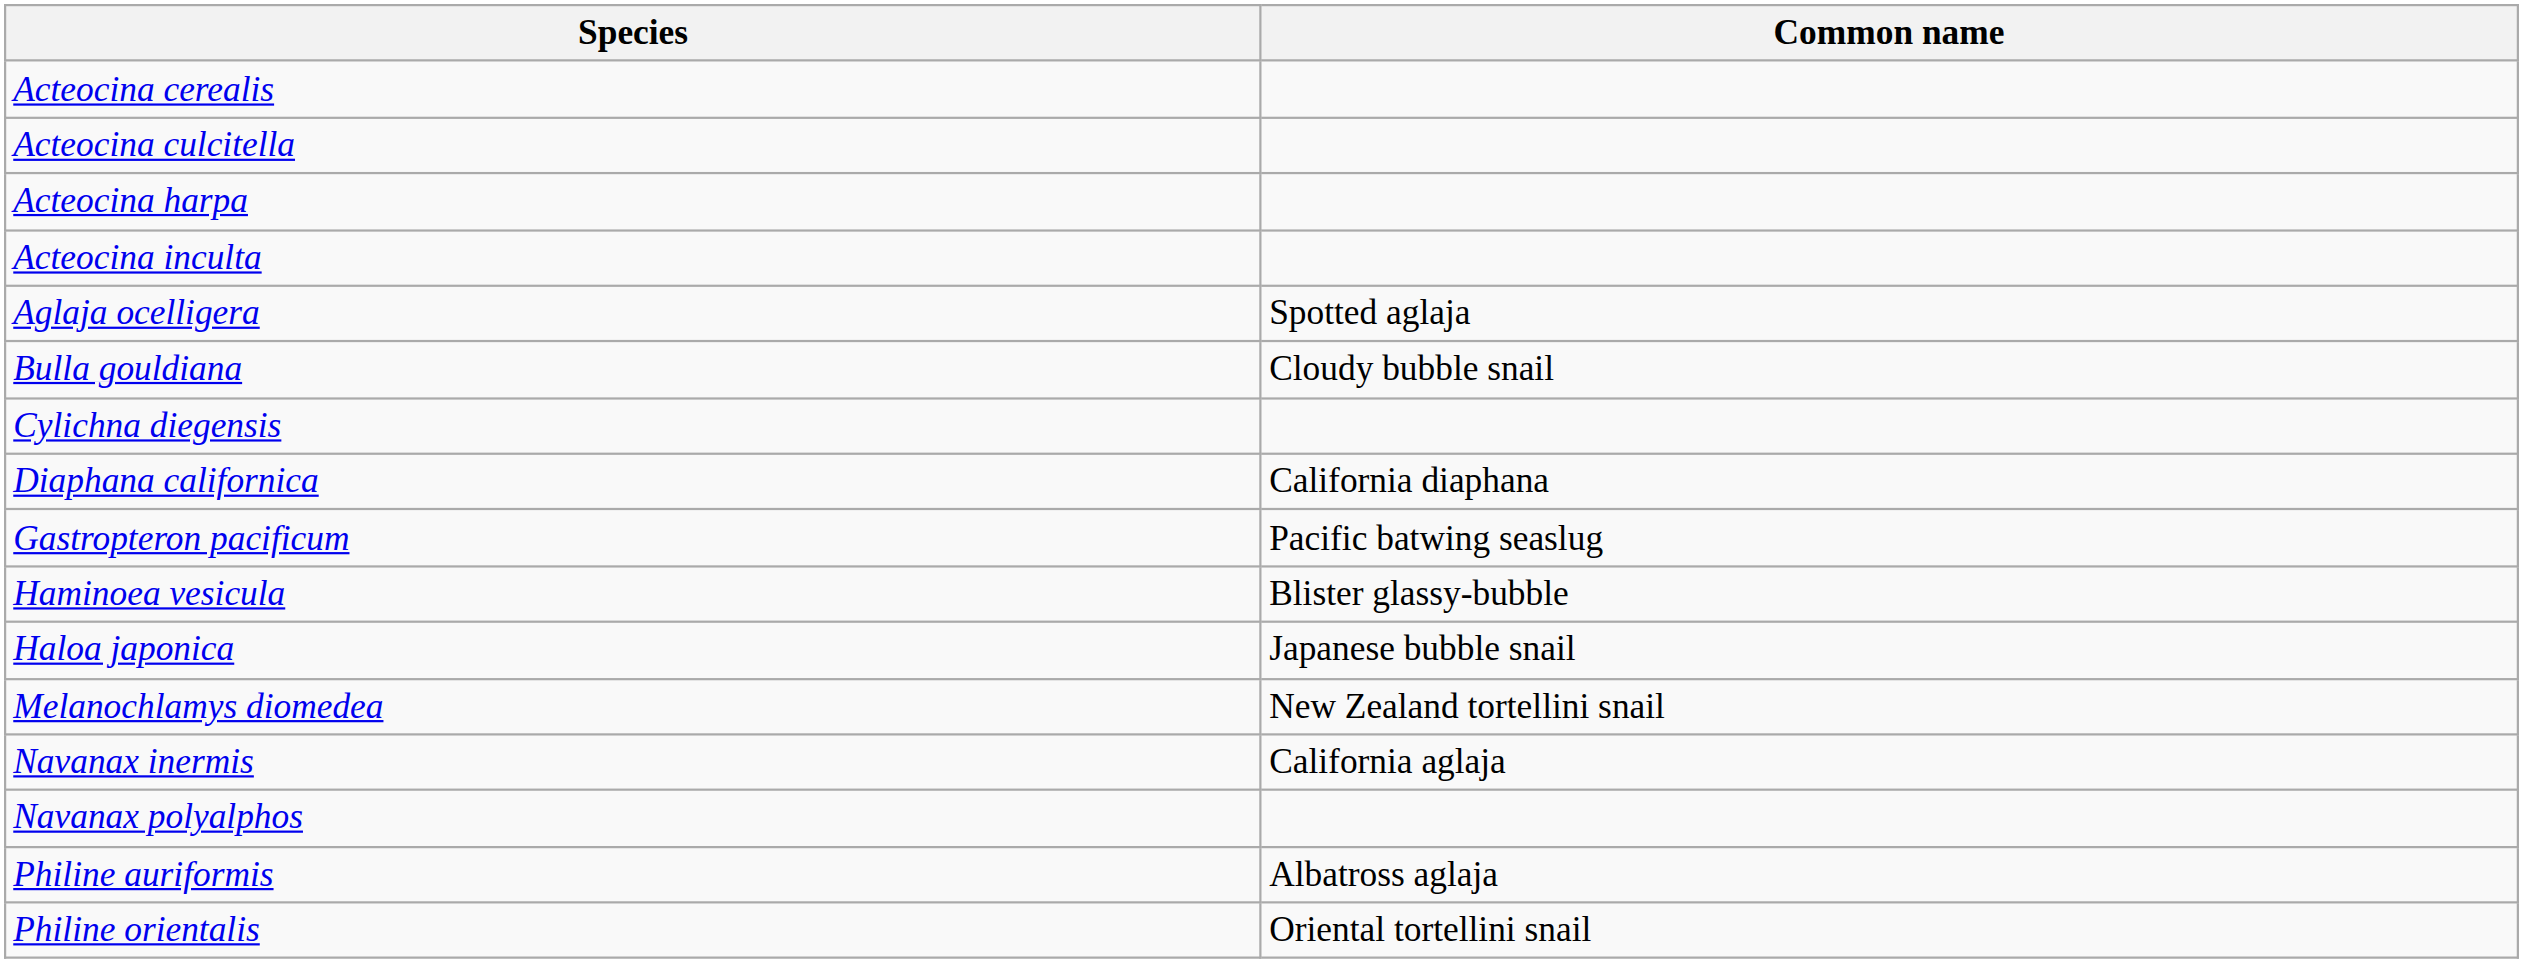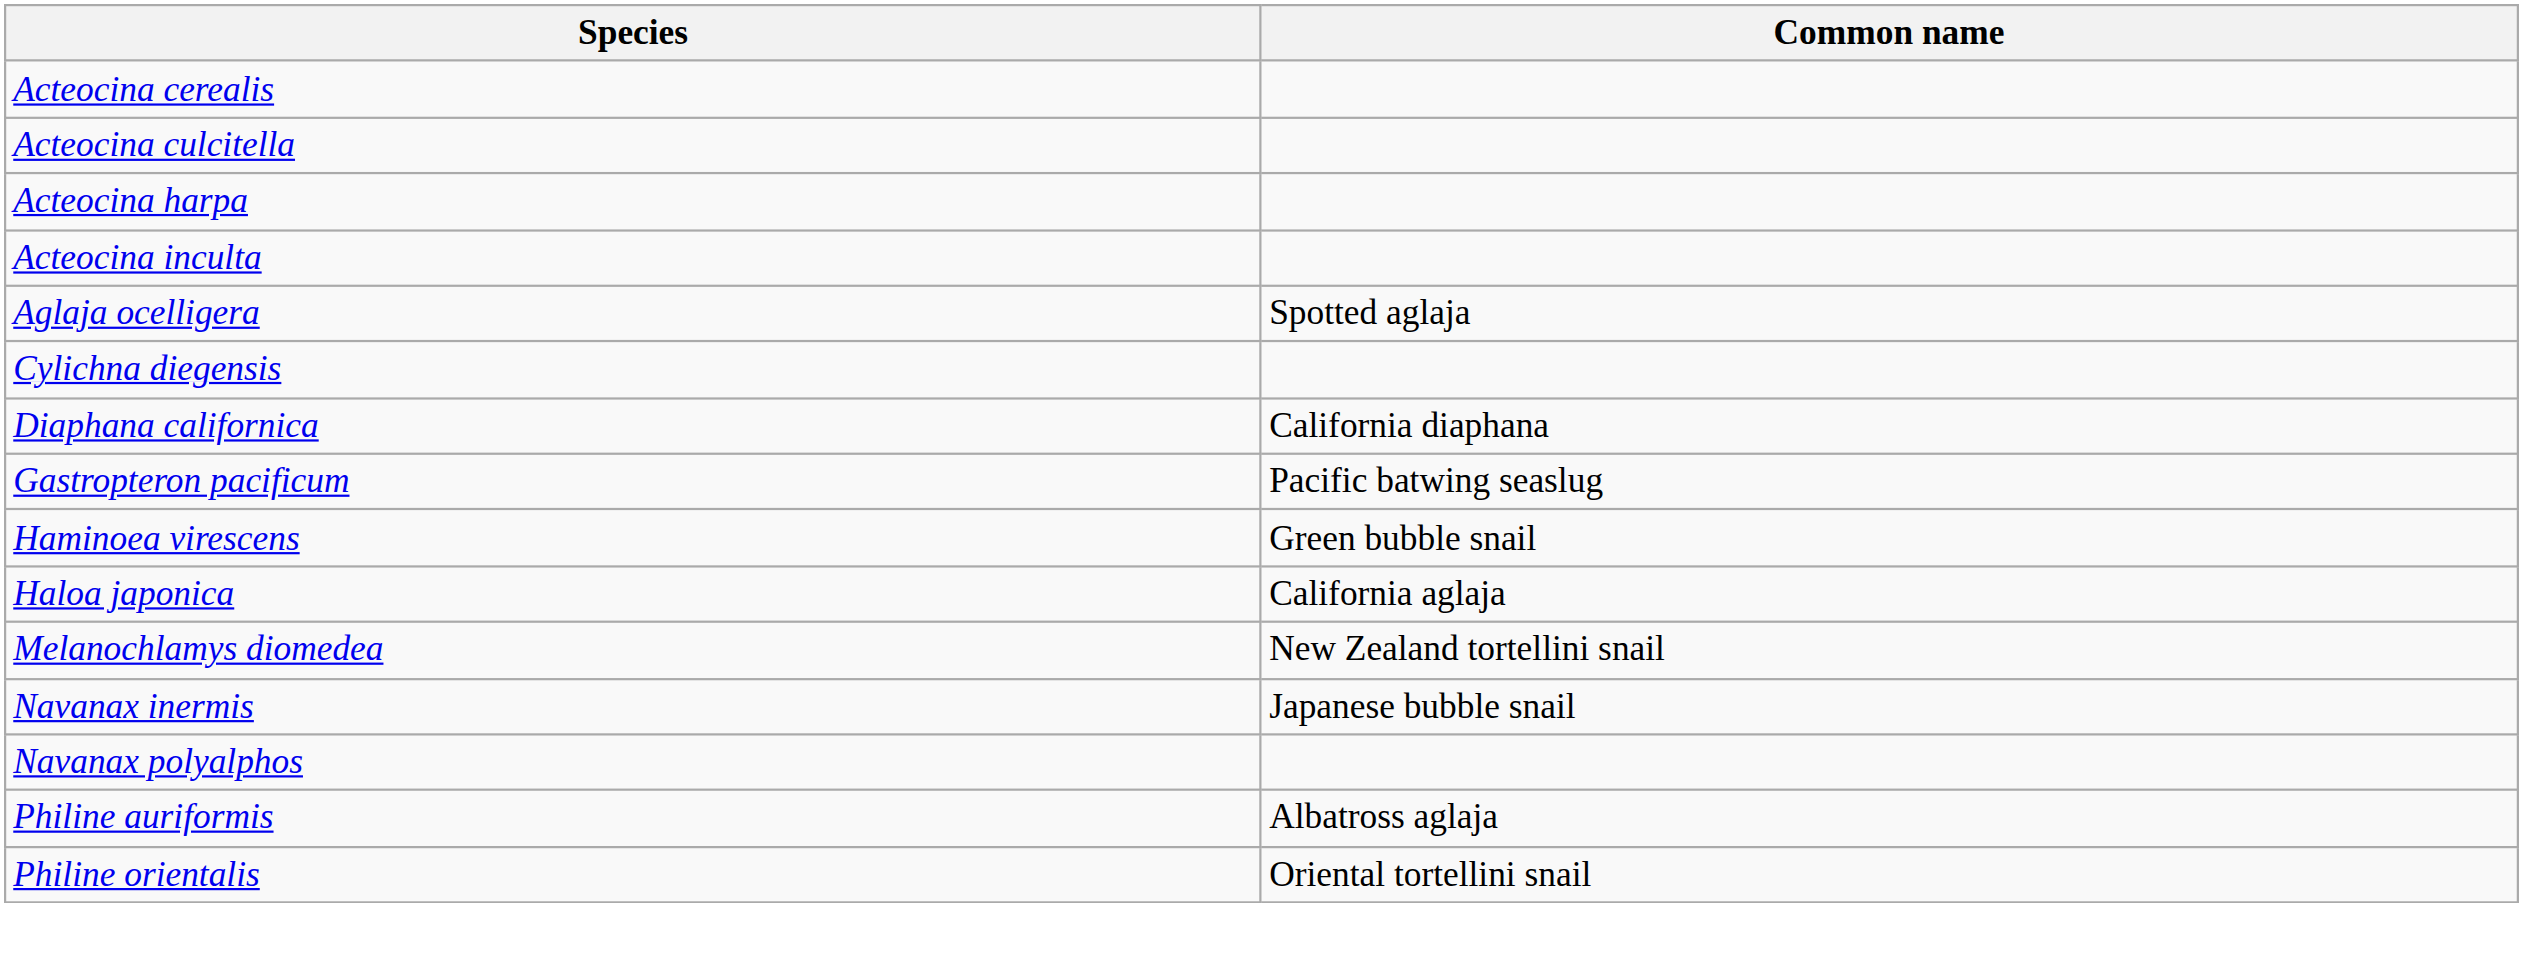- row: Bulla gouldiana | Cloudy bubble snail
- row: Haminoea vesicula | Blister glassy-bubble
+ row: Haminoea virescens | Green bubble snail
Haloa japonica | Common name: Japanese bubble snail -> California aglaja
Navanax inermis | Common name: California aglaja -> Japanese bubble snail
